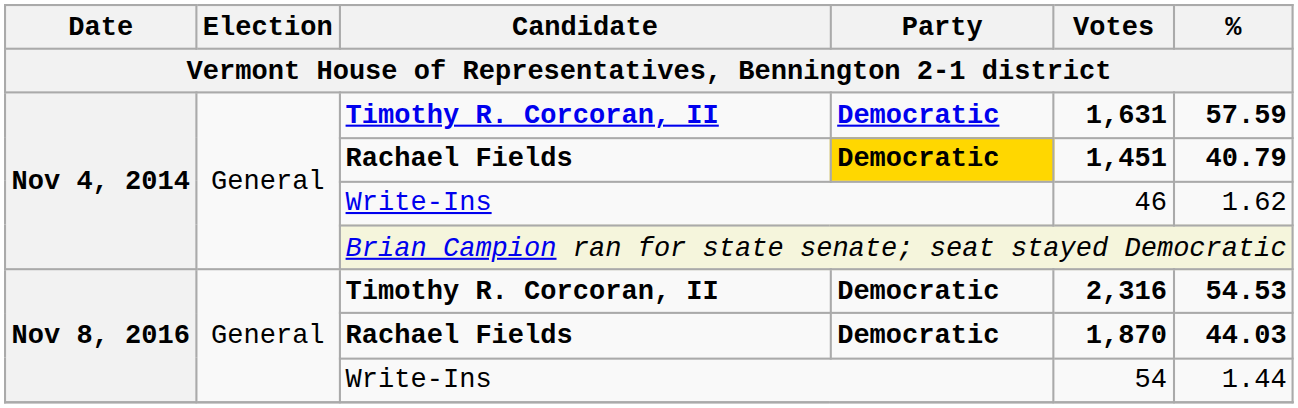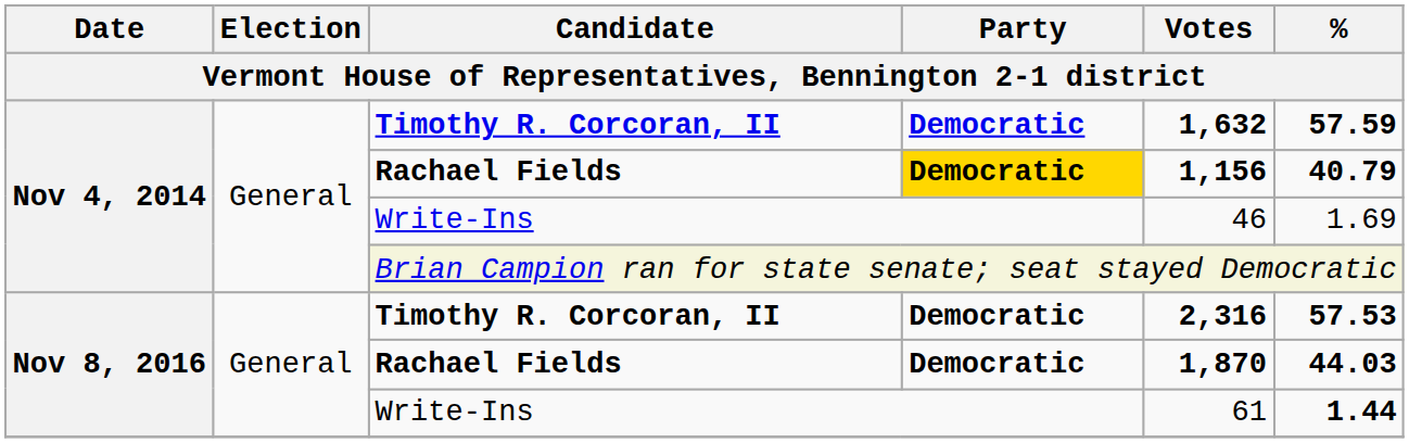Nov 4, 2014 / Timothy R. Corcoran, II | Votes: 1,631 -> 1,632
Nov 4, 2014 / Rachael Fields | Votes: 1,451 -> 1,156
Nov 4, 2014 / Write-Ins | %: 1.62 -> 1.69
Nov 8, 2016 / Timothy R. Corcoran, II | %: 54.53 -> 57.53
Nov 8, 2016 / Write-Ins | Votes: 54 -> 61
Nov 8, 2016 / Write-Ins | %: normal -> bold
